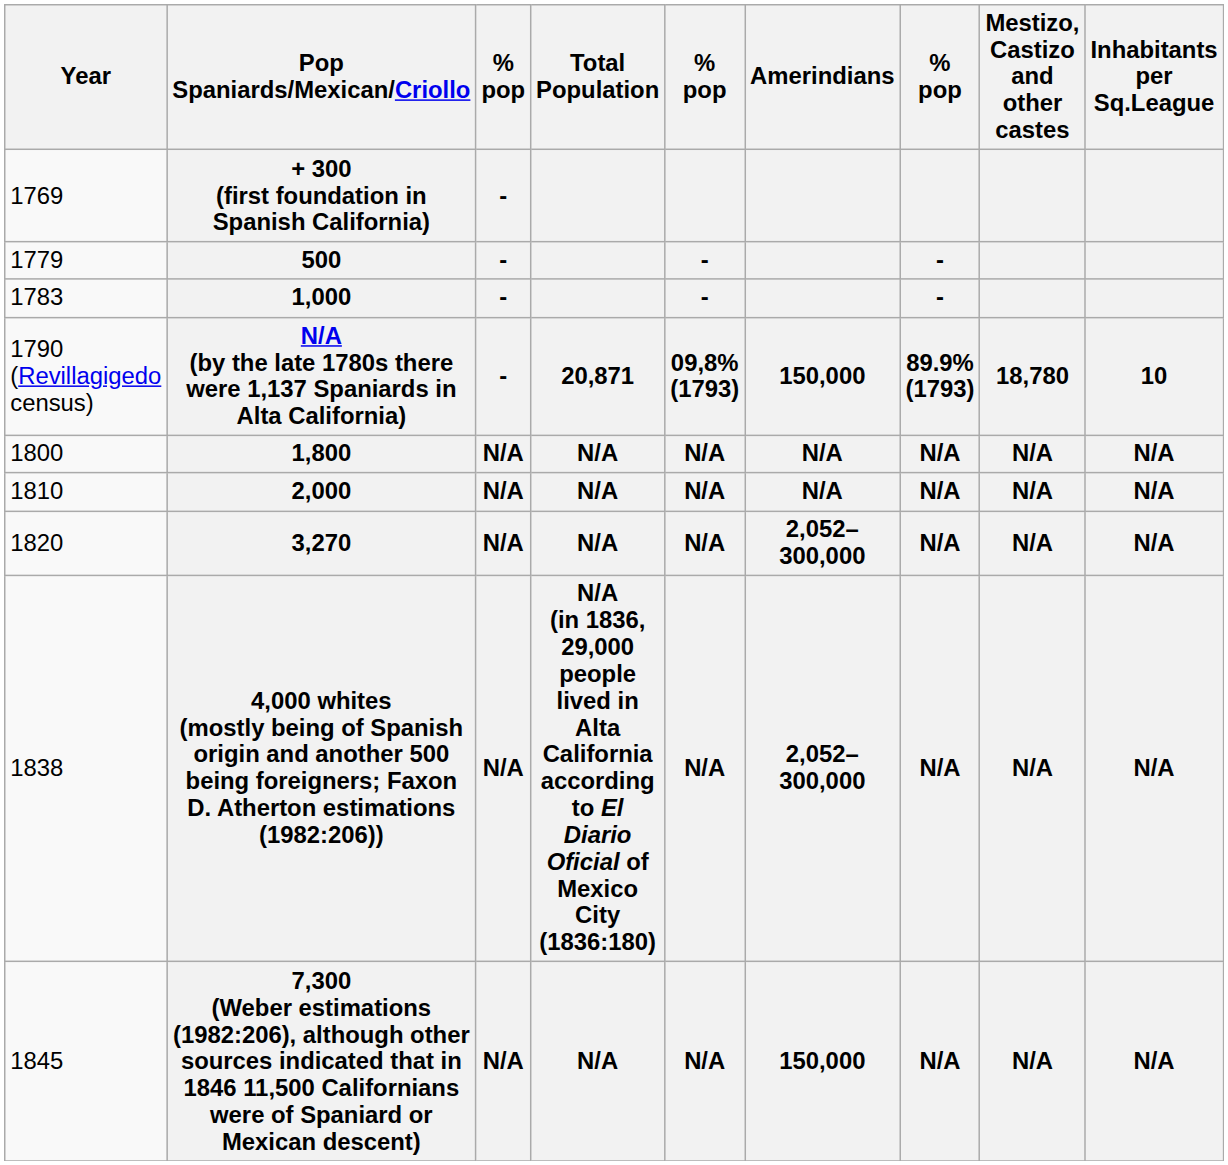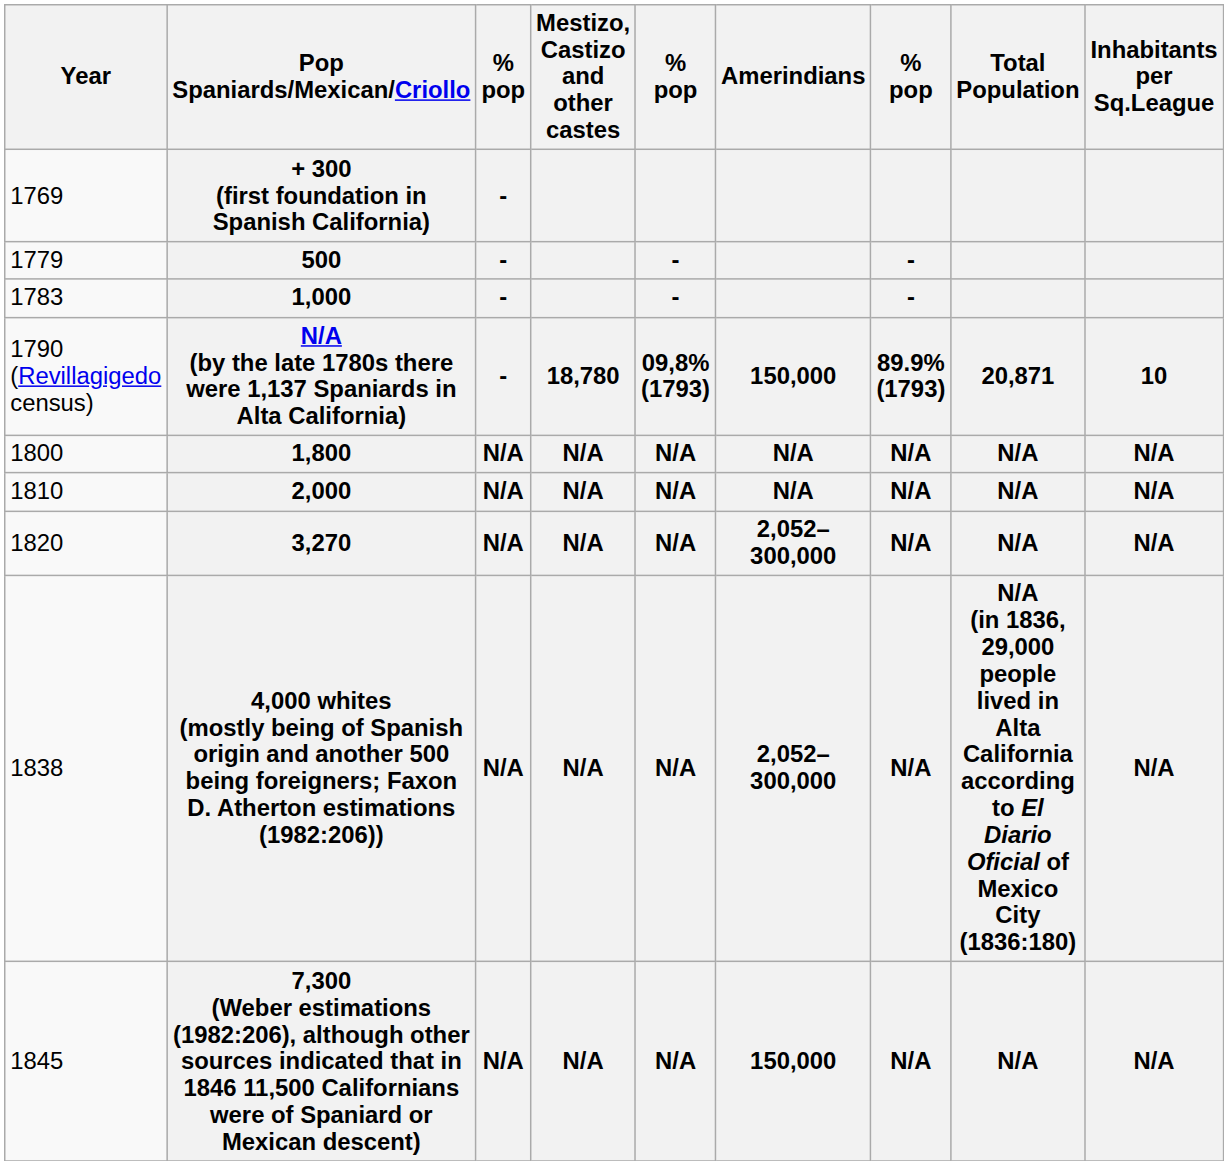columns swapped: Mestizo, Castizo and other castes <-> Total Population
